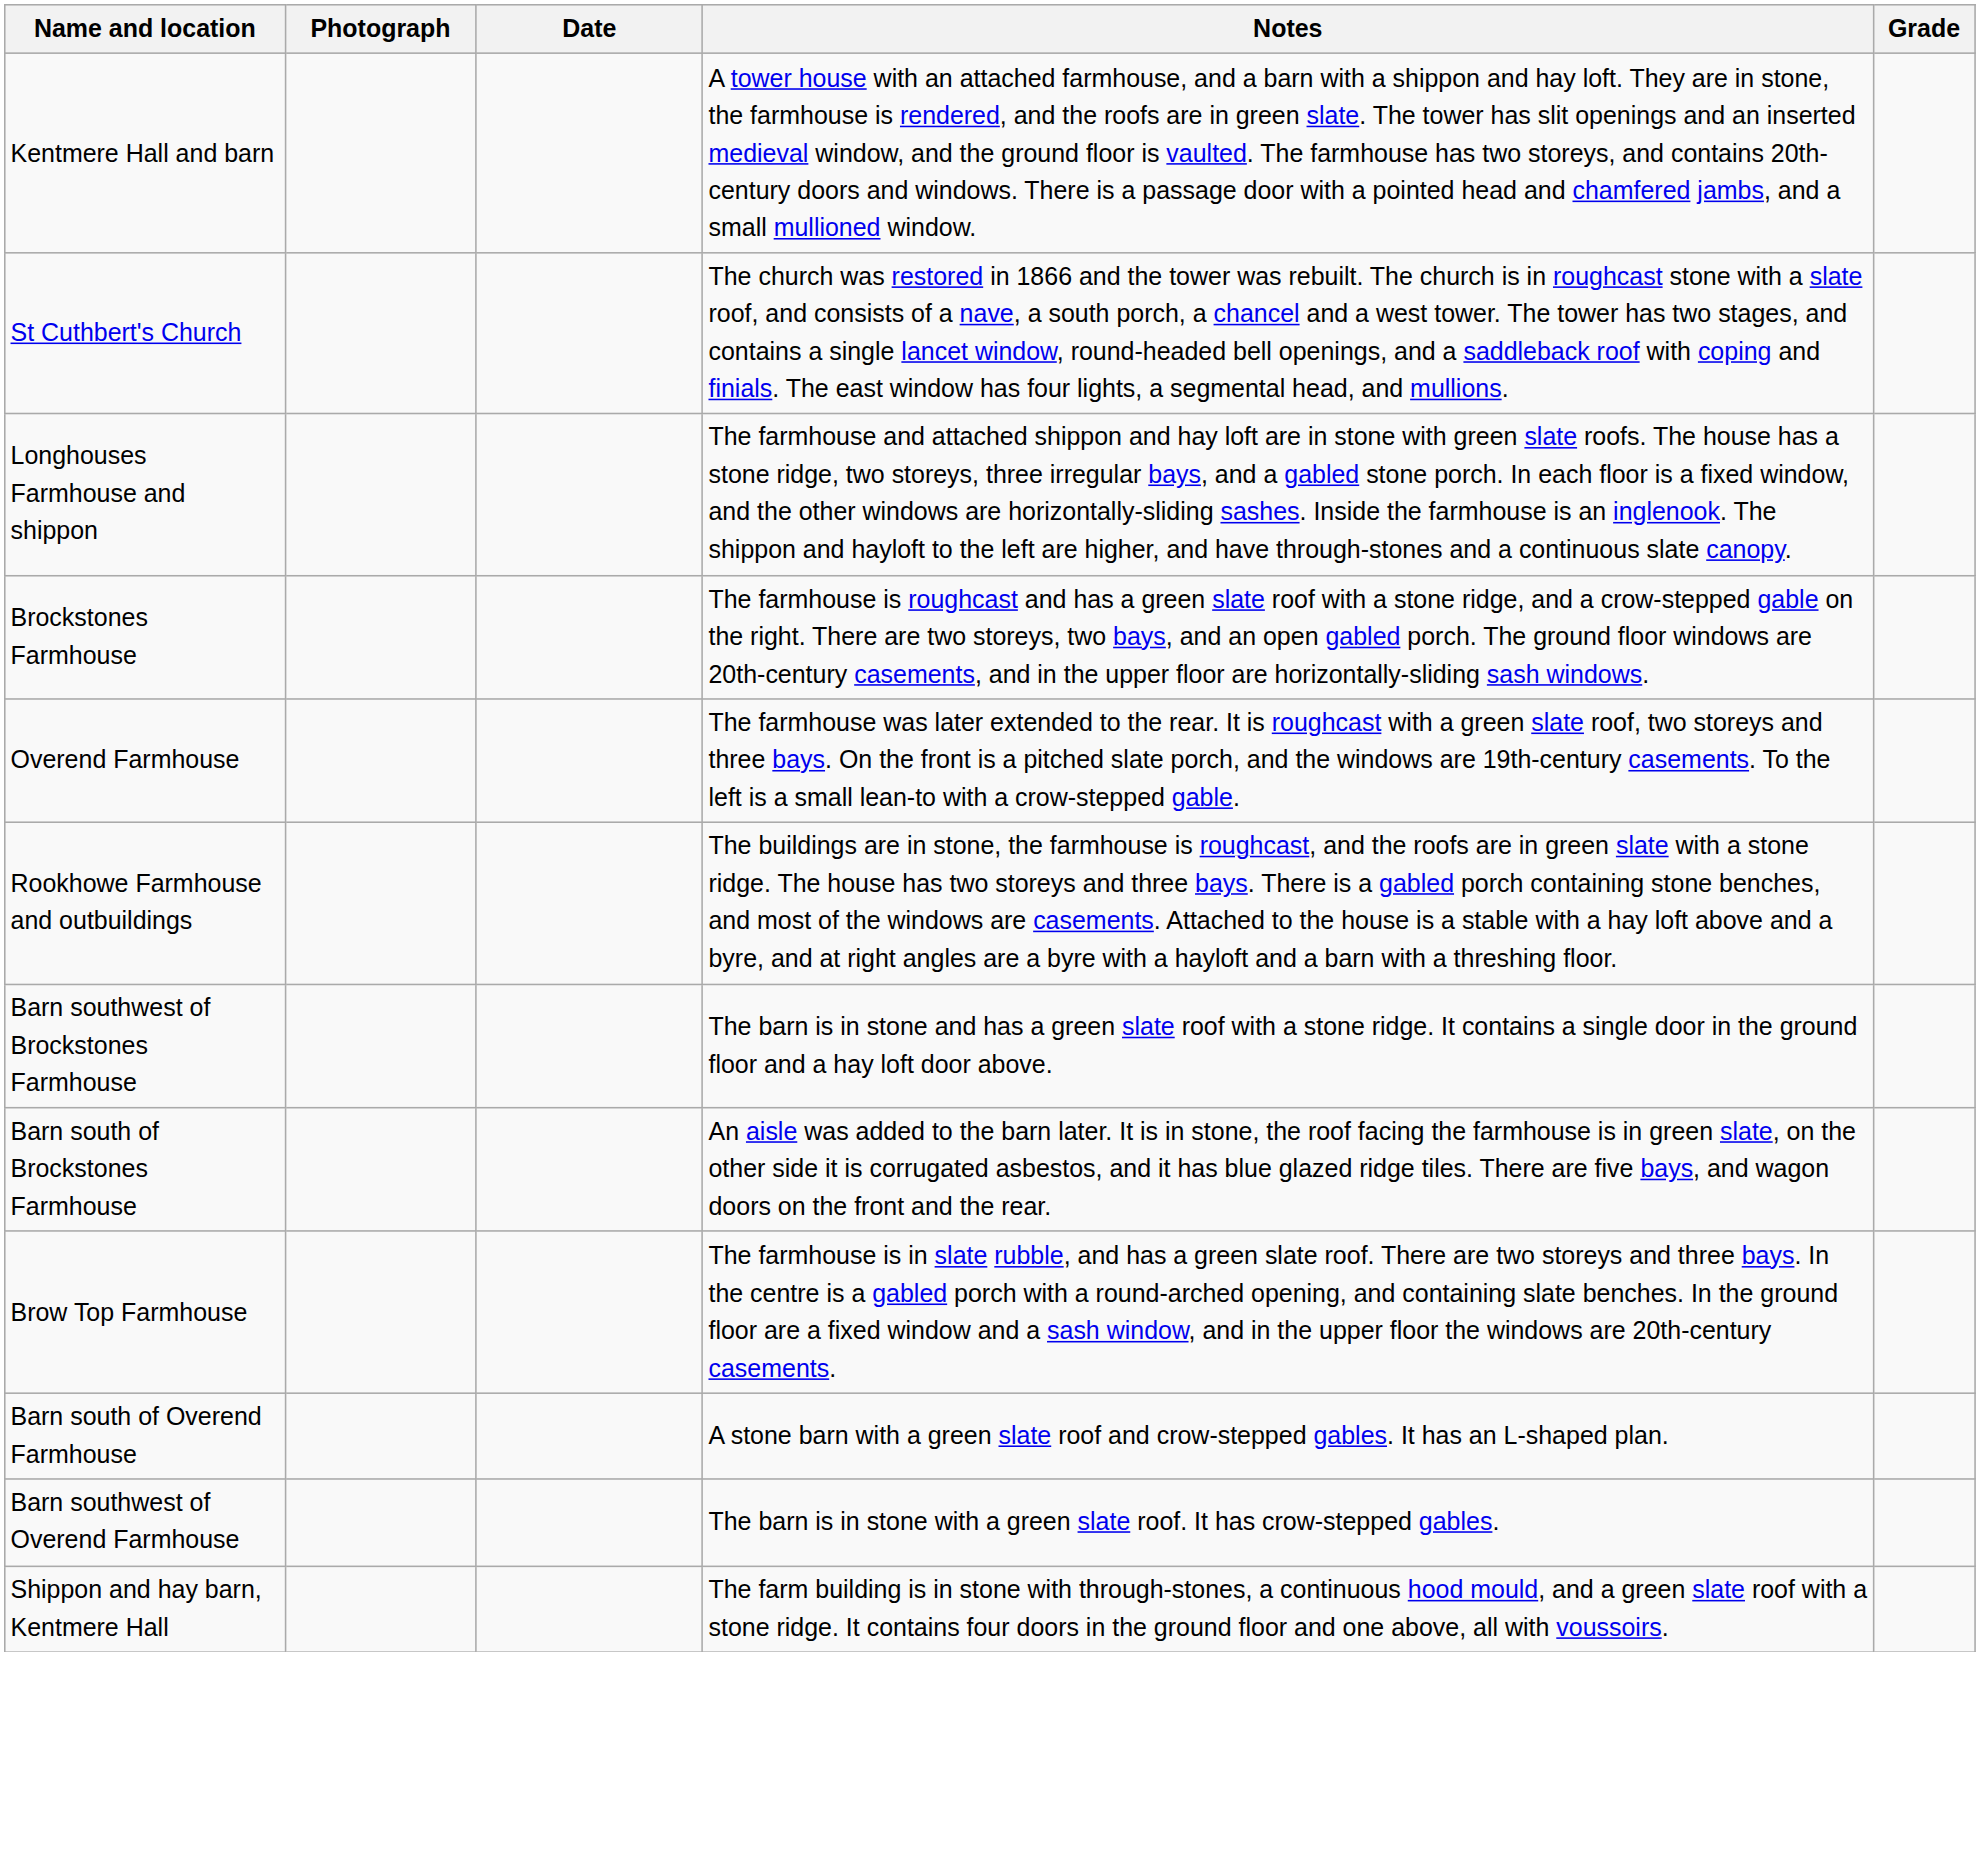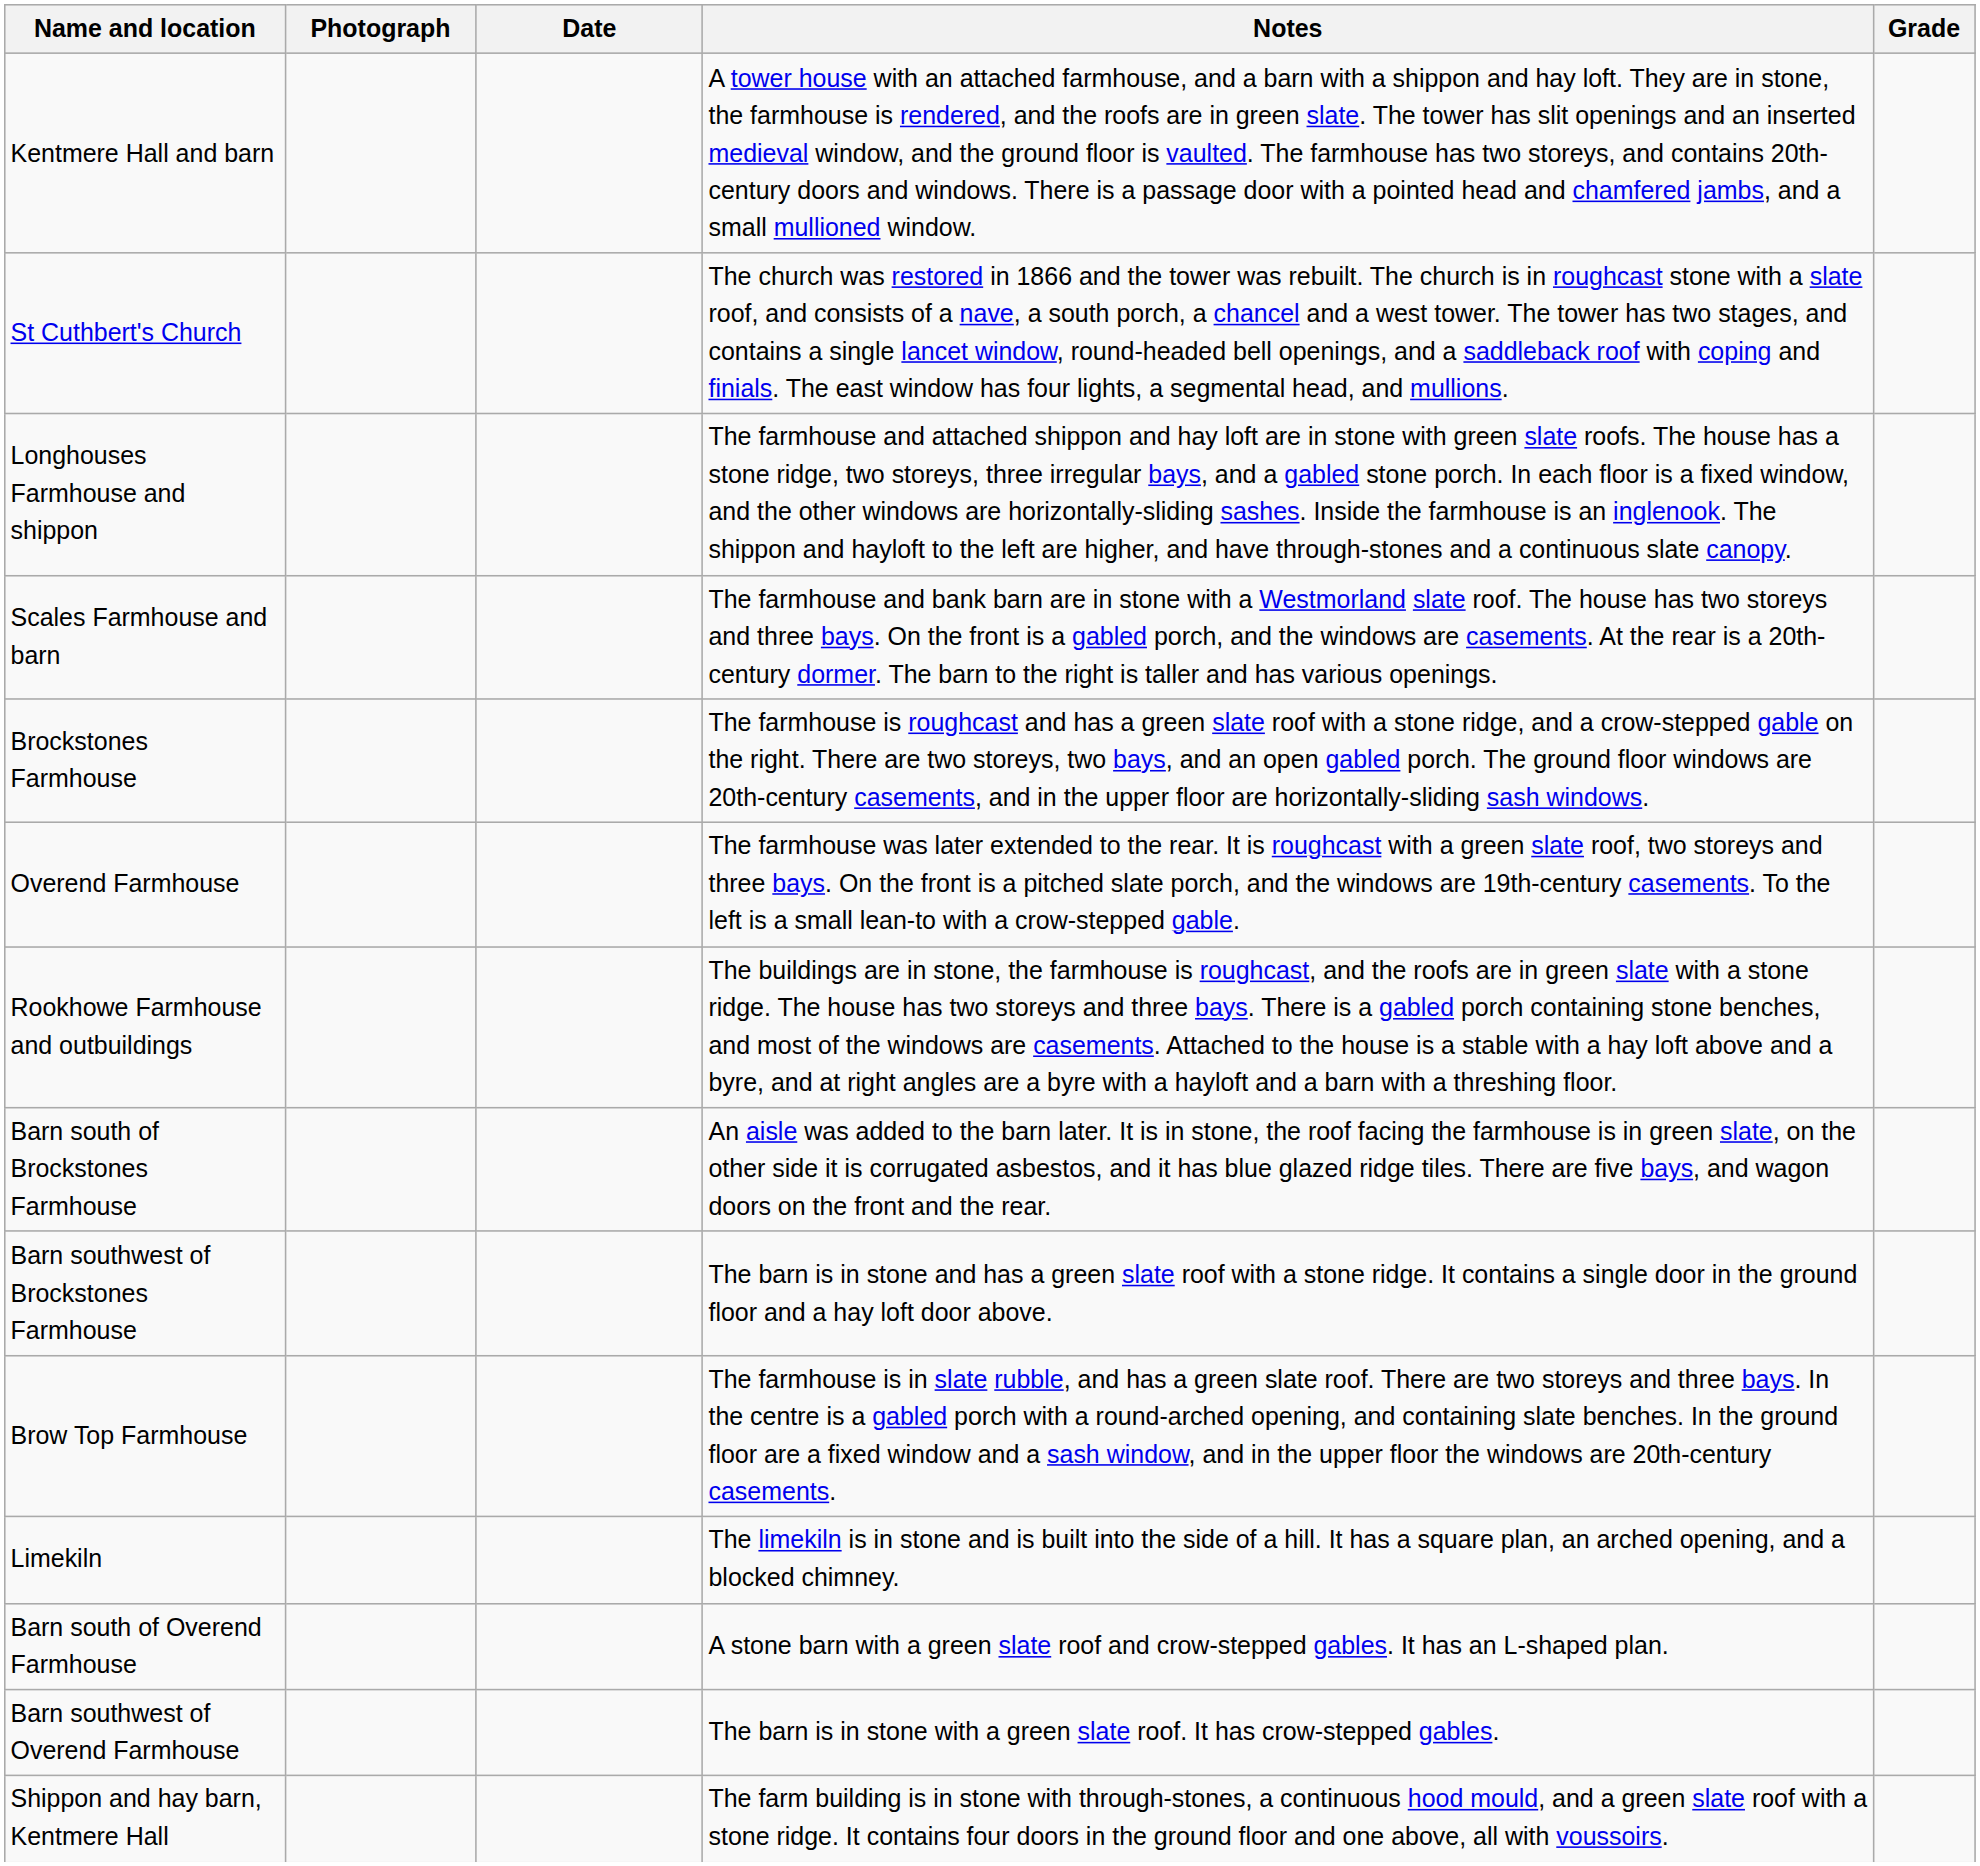+ row: Scales Farmhouse and barn | The farmhouse and bank barn are in stone with a Westmorland slate roof. The house has two storeys and three bays. On the front is a gabled porch, and the windows are casements. At the rear is a 20th-century dormer. The barn to the right is taller and has various openings.
rows swapped: Barn south of Brockstones Farmhouse <-> Barn southwest of Brockstones Farmhouse
+ row: Limekiln | The limekiln is in stone and is built into the side of a hill. It has a square plan, an arched opening, and a blocked chimney.
